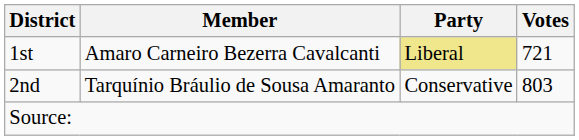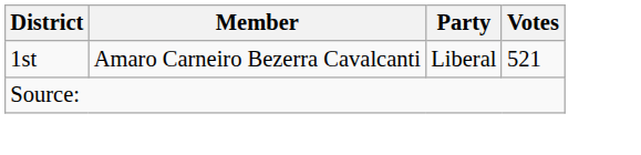1st | Party: khaki background -> no background
1st | Votes: 721 -> 521
- row: 2nd | Tarquínio Bráulio de Sousa Amaranto | Conservative | 803
